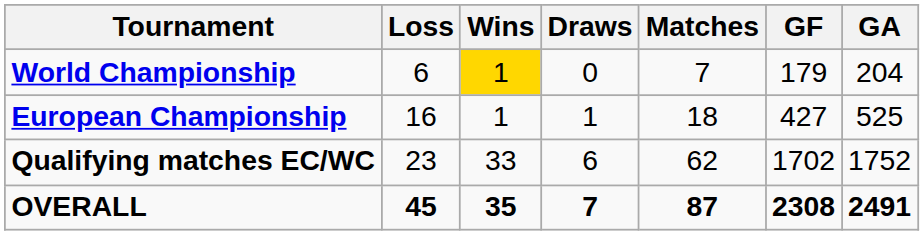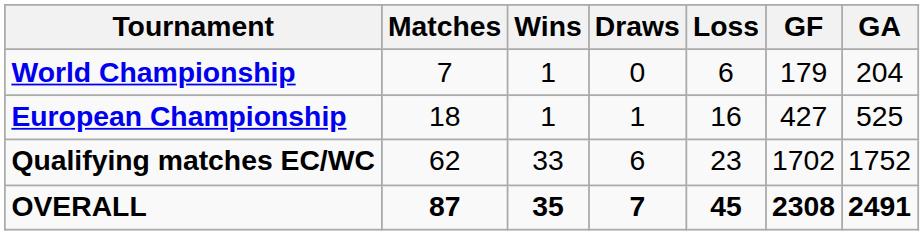columns swapped: Matches <-> Loss
World Championship | Wins: gold background -> no background
